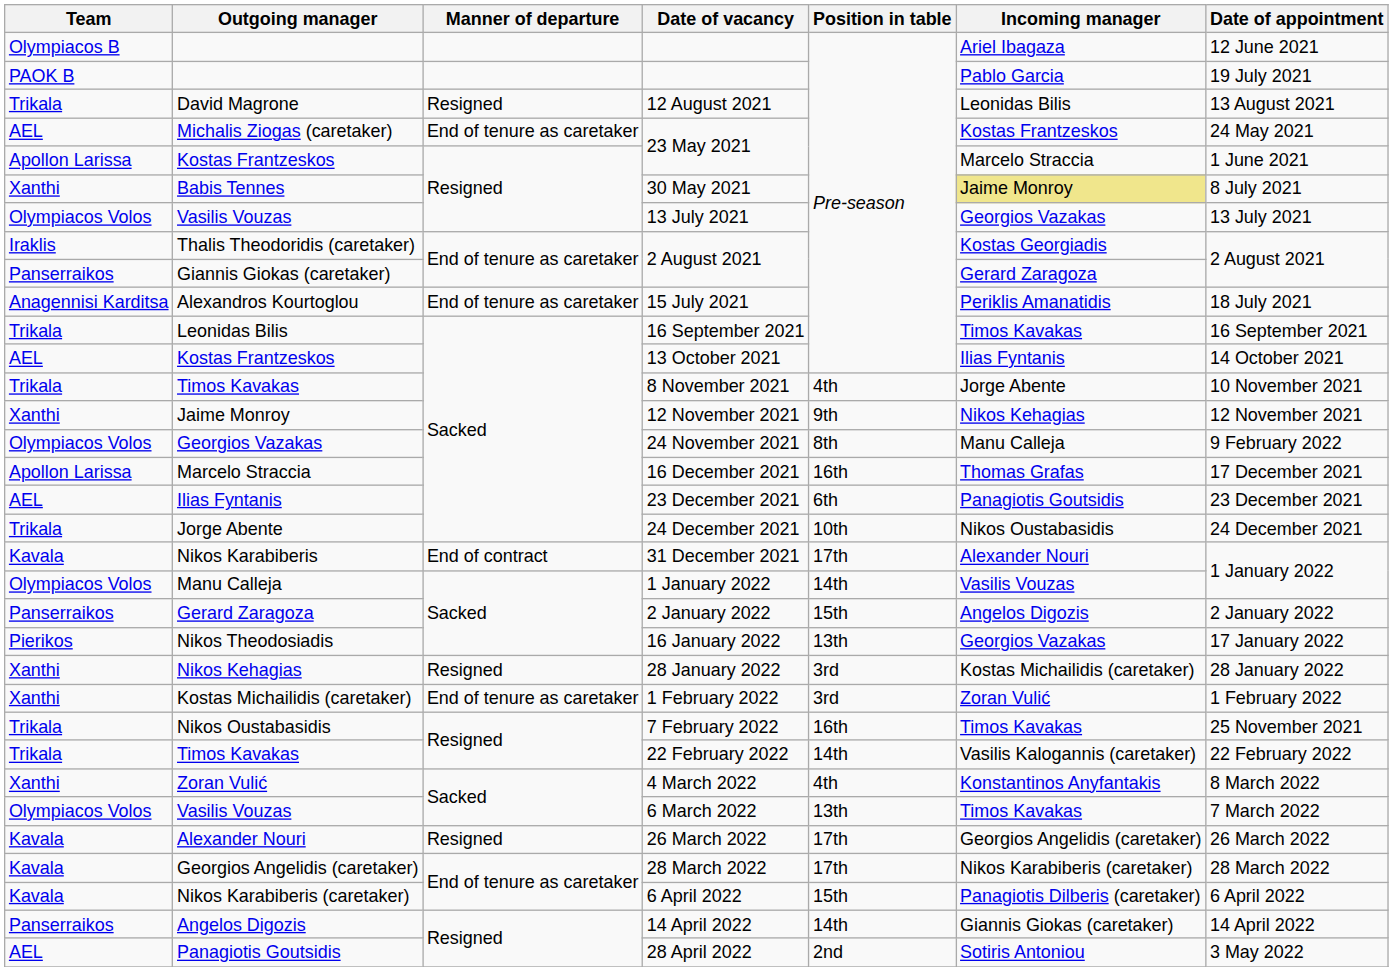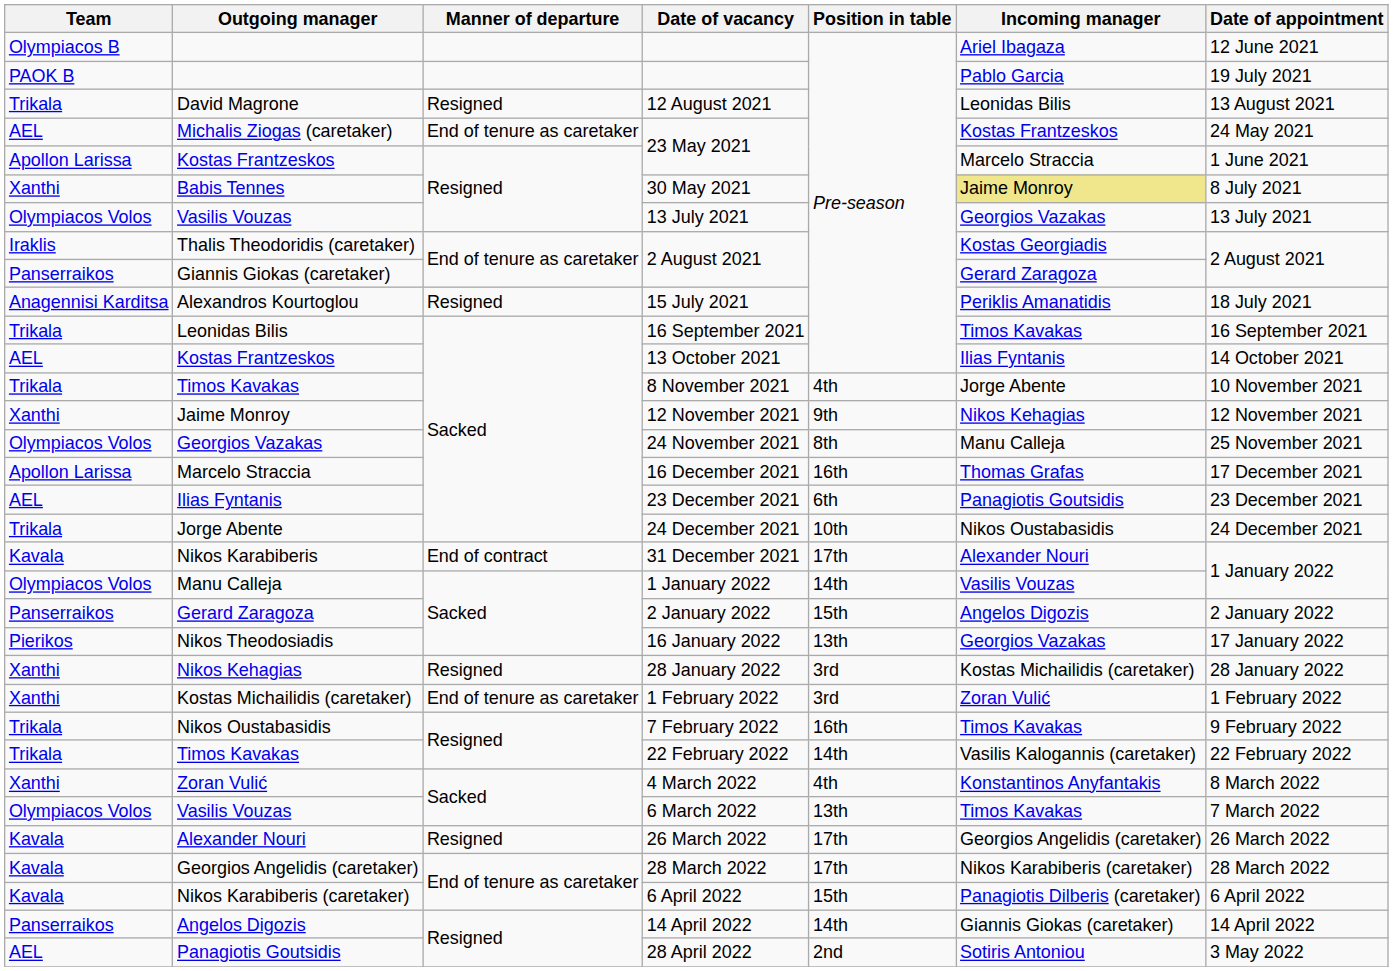15 July 2021 | Manner of departure: End of tenure as caretaker -> Resigned
24 November 2021 | Date of appointment: 9 February 2022 -> 25 November 2021
7 February 2022 | Date of appointment: 25 November 2021 -> 9 February 2022
